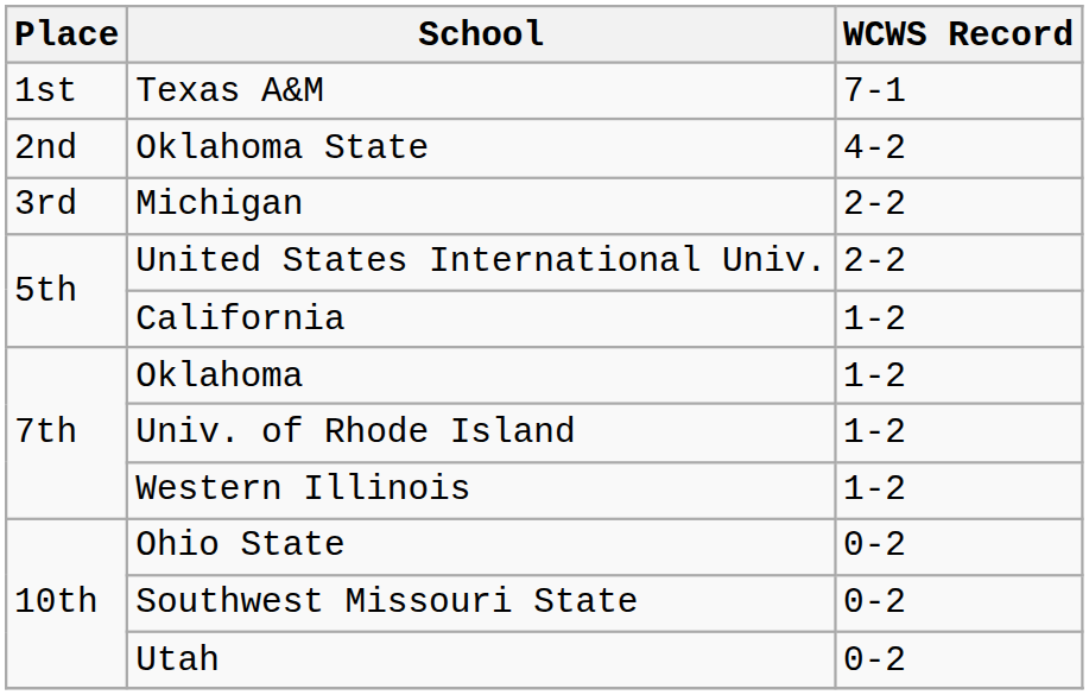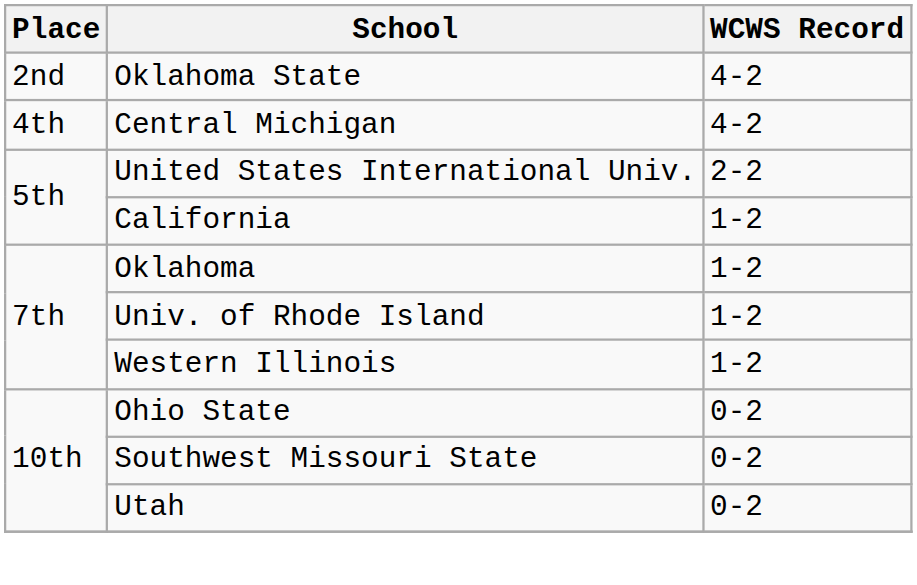- row: 1st | Texas A&M | 7-1
- row: 3rd | Michigan | 2-2
+ row: 4th | Central Michigan | 4-2
